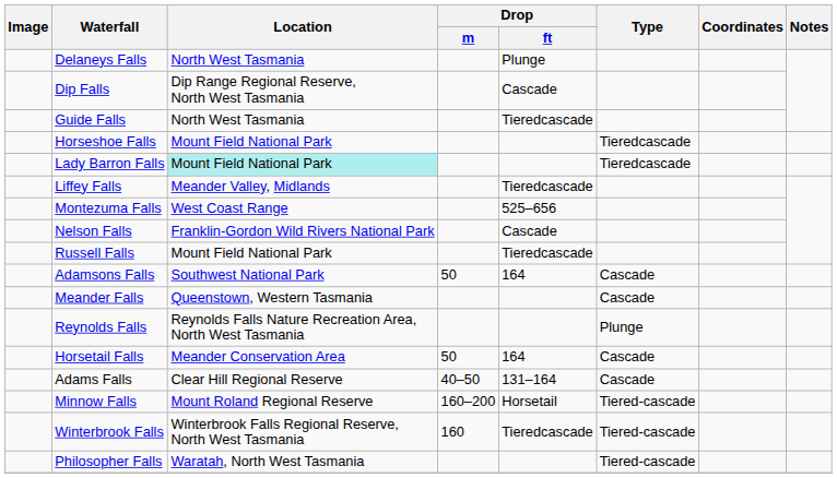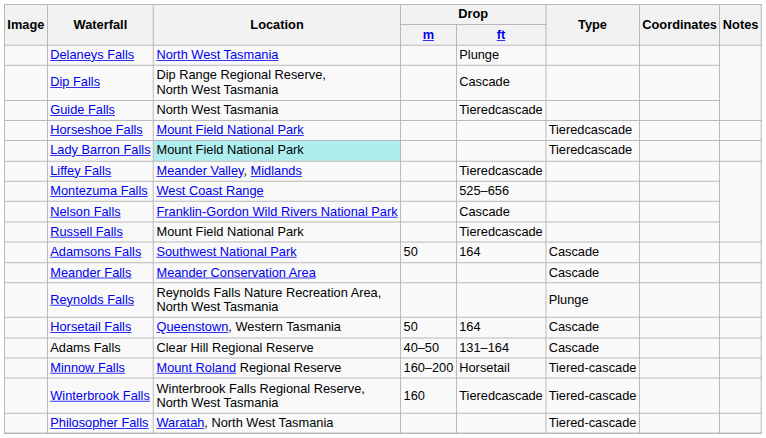Meander Falls | Location: Queenstown, Western Tasmania -> Meander Conservation Area
Horsetail Falls | Location: Meander Conservation Area -> Queenstown, Western Tasmania
